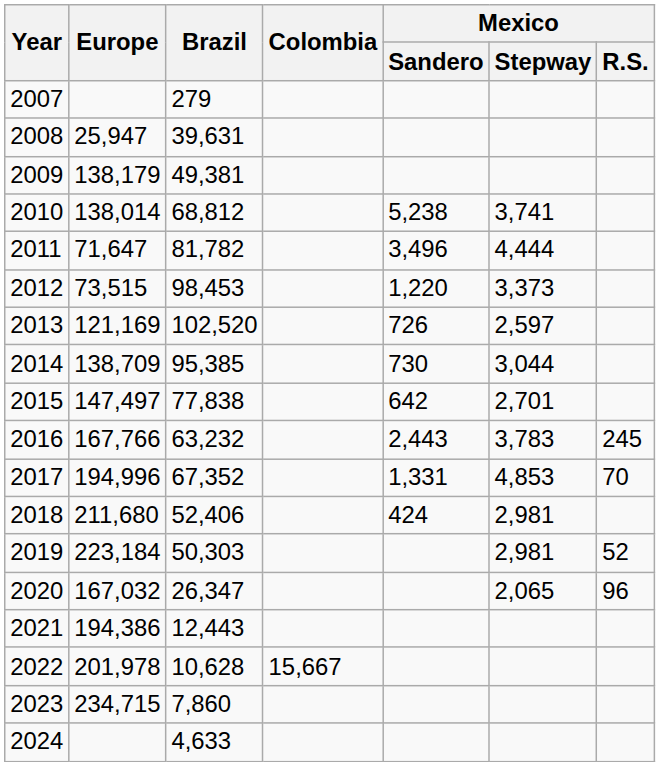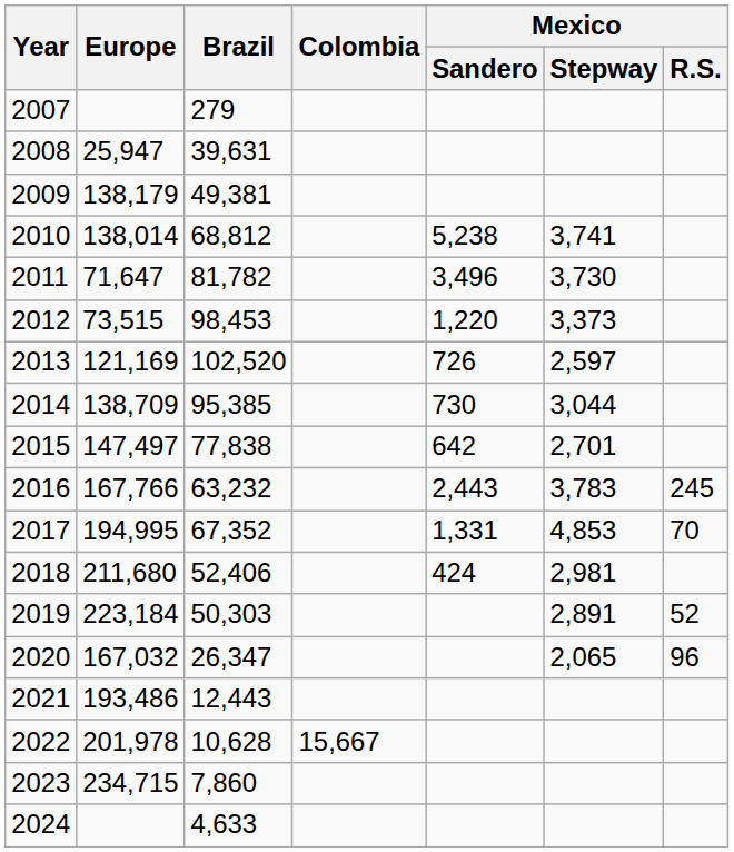2011 | Mexico / Stepway: 4,444 -> 3,730
2017 | Europe: 194,996 -> 194,995
2019 | Mexico / Stepway: 2,981 -> 2,891
2021 | Europe: 194,386 -> 193,486
